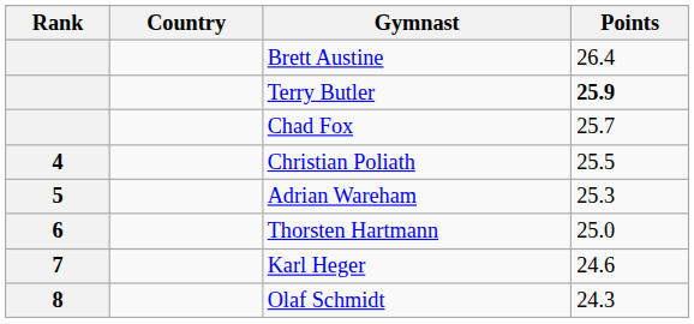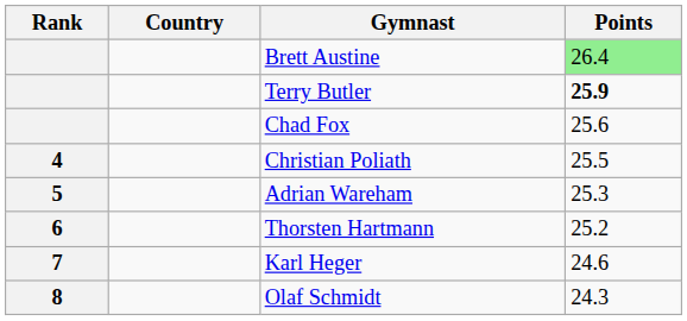Brett Austine | Points: no background -> lightgreen background
Chad Fox | Points: 25.7 -> 25.6
Thorsten Hartmann | Points: 25.0 -> 25.2
